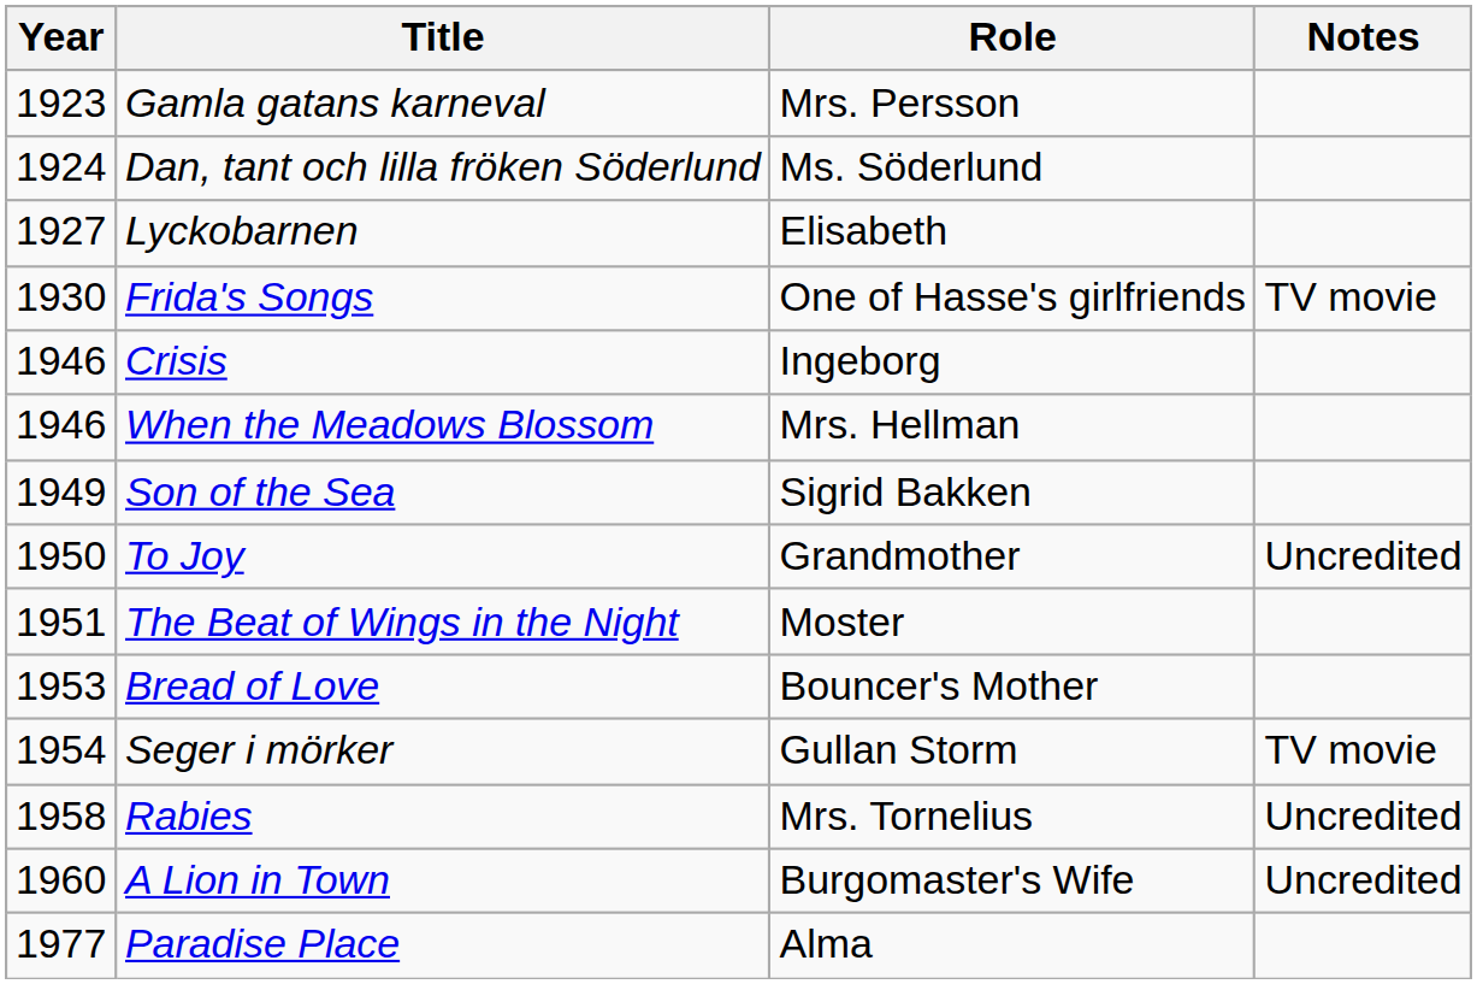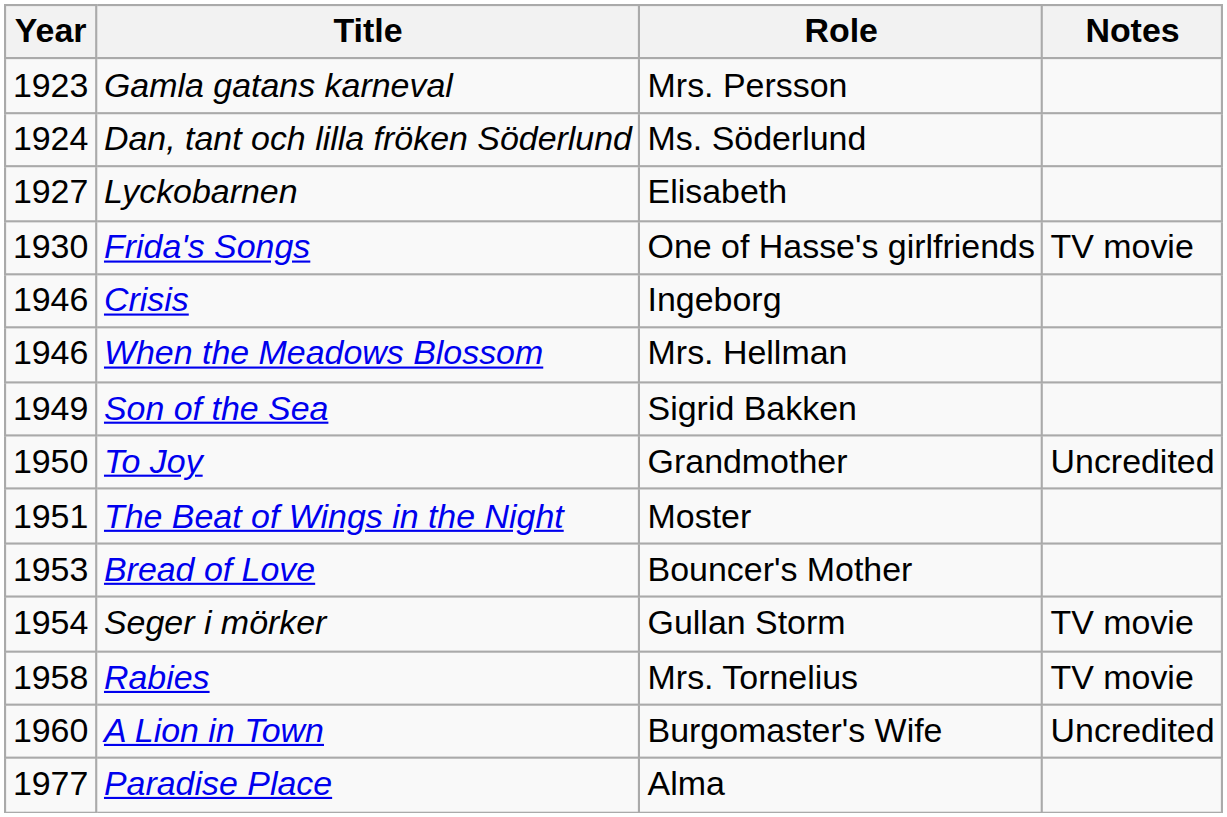Rabies | Notes: Uncredited -> TV movie
